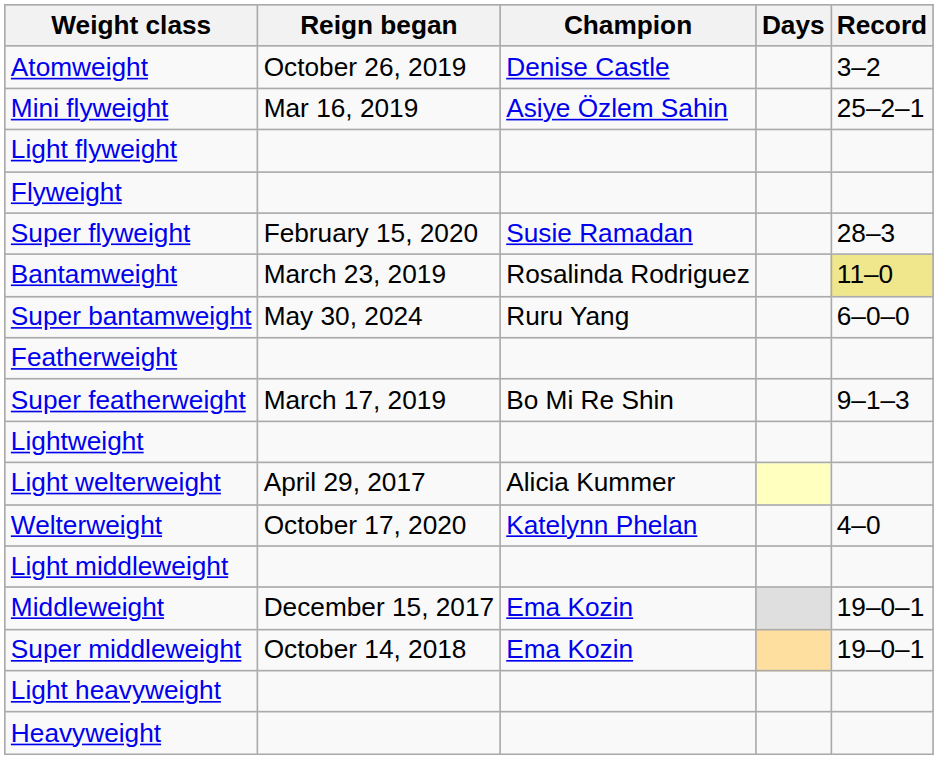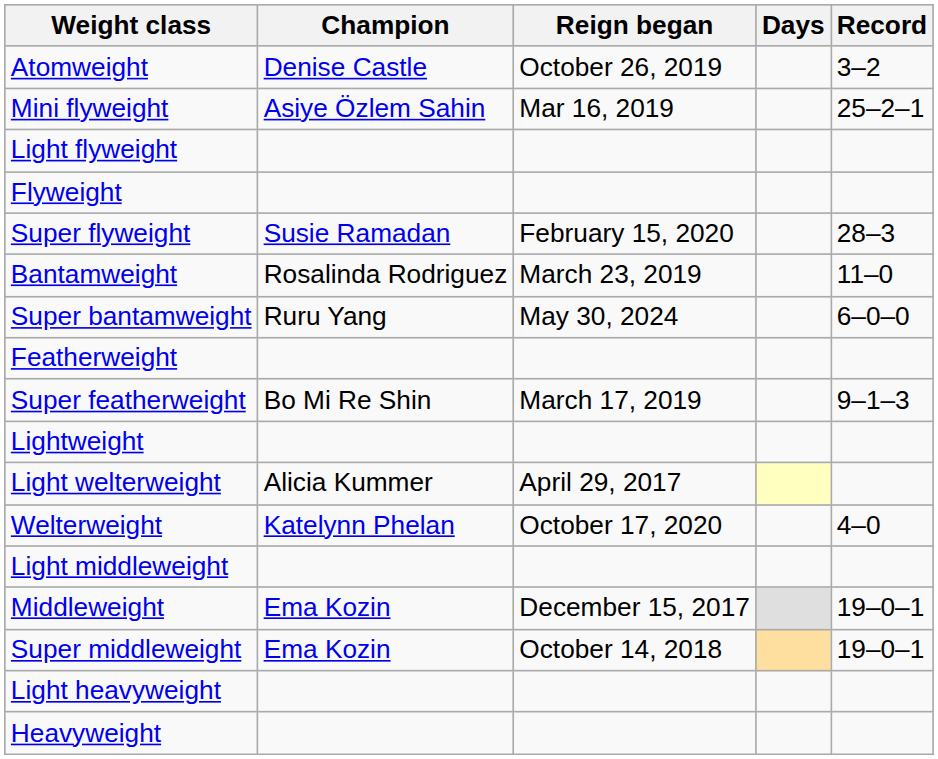columns swapped: Champion <-> Reign began
Bantamweight | Record: khaki background -> no background
